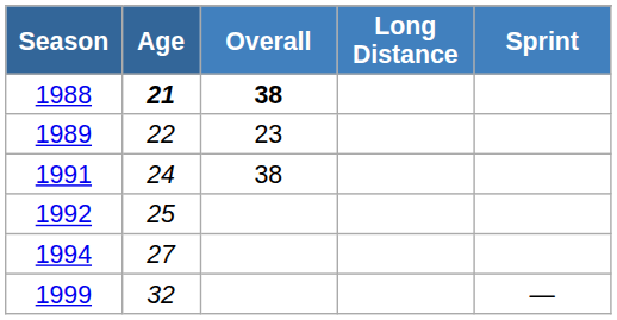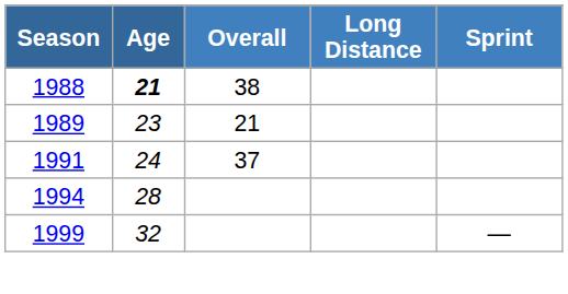1988 | Overall: bold -> normal
1989 | Age: 22 -> 23
1989 | Overall: 23 -> 21
1991 | Overall: 38 -> 37
- row: 1992 | 25
1994 | Age: 27 -> 28
